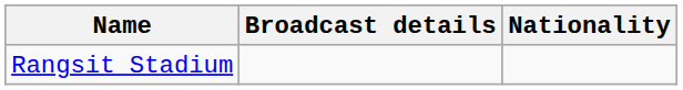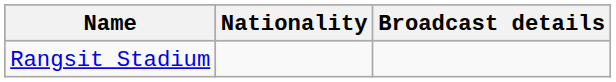columns swapped: Nationality <-> Broadcast details
